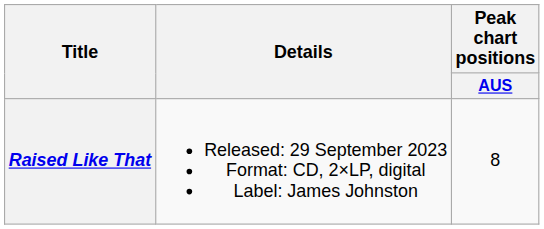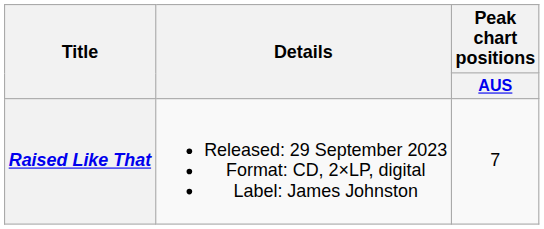Raised Like That | Peak chart positions / AUS: 8 -> 7
